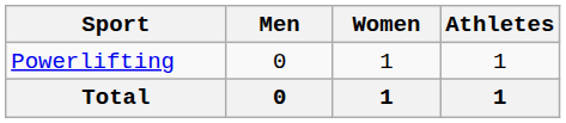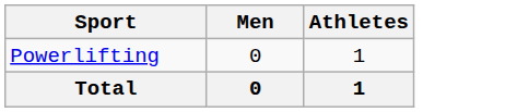- column: Women | 1 | 1
